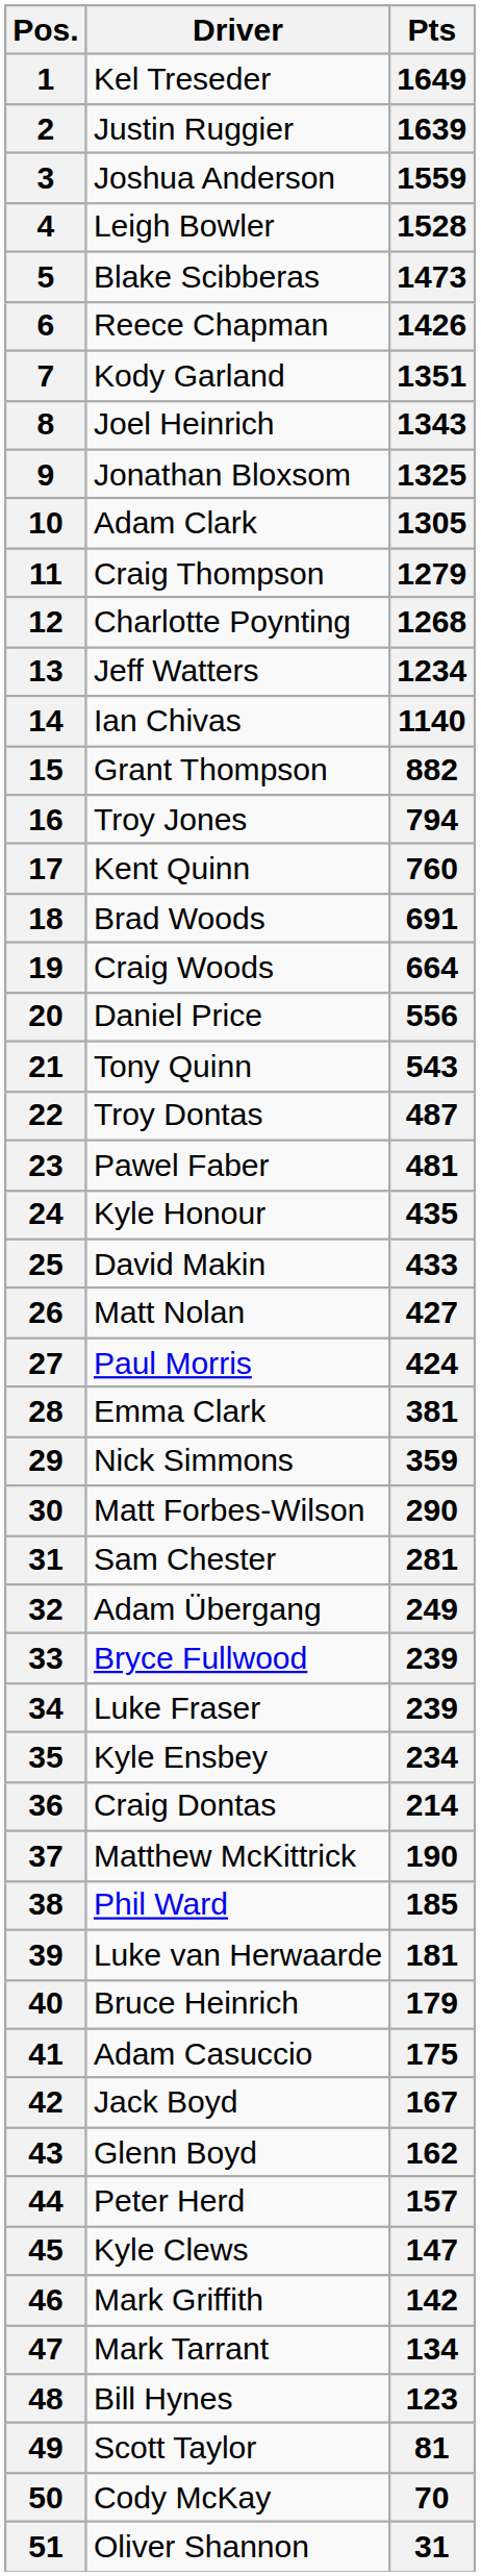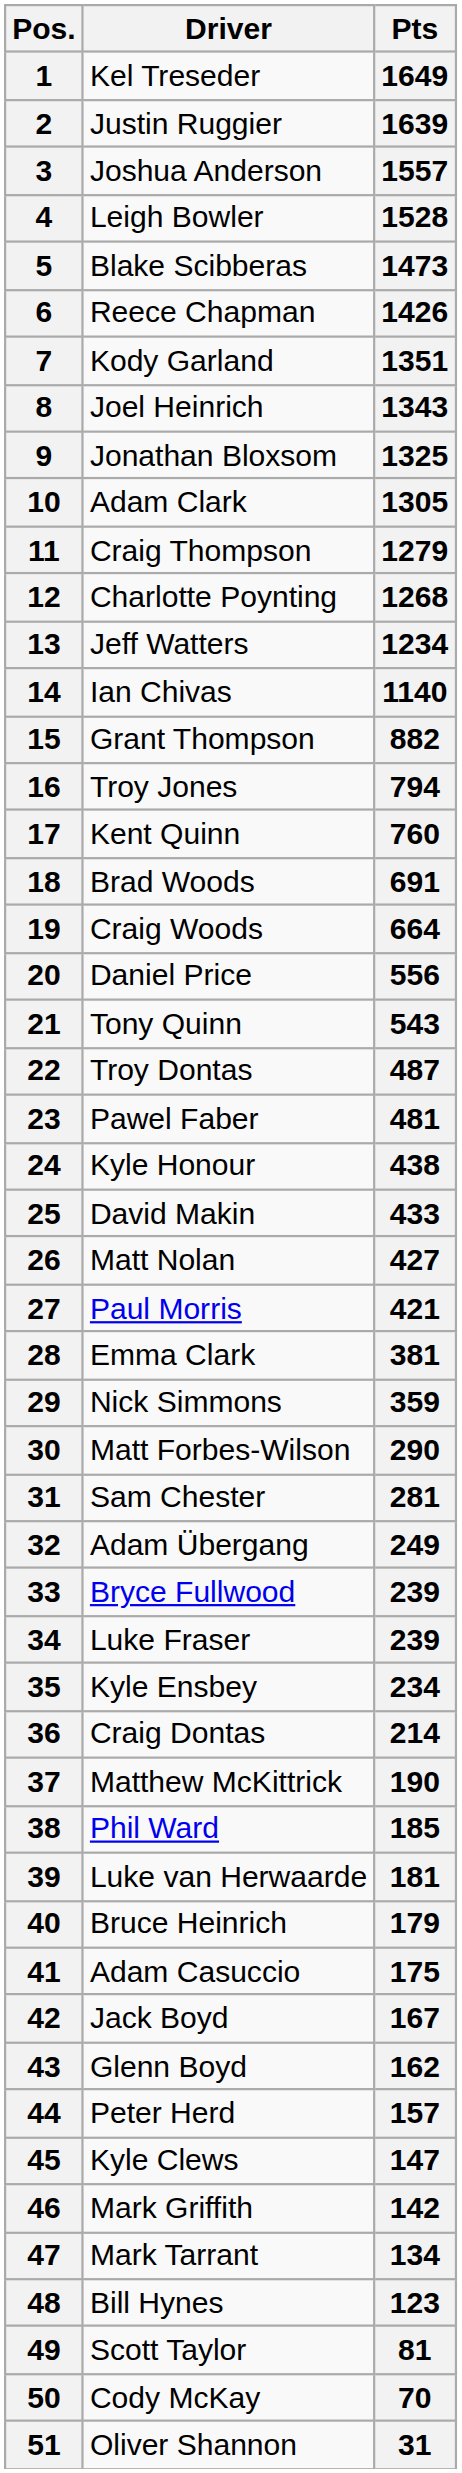Joshua Anderson | Pts: 1559 -> 1557
Kyle Honour | Pts: 435 -> 438
Paul Morris | Pts: 424 -> 421
